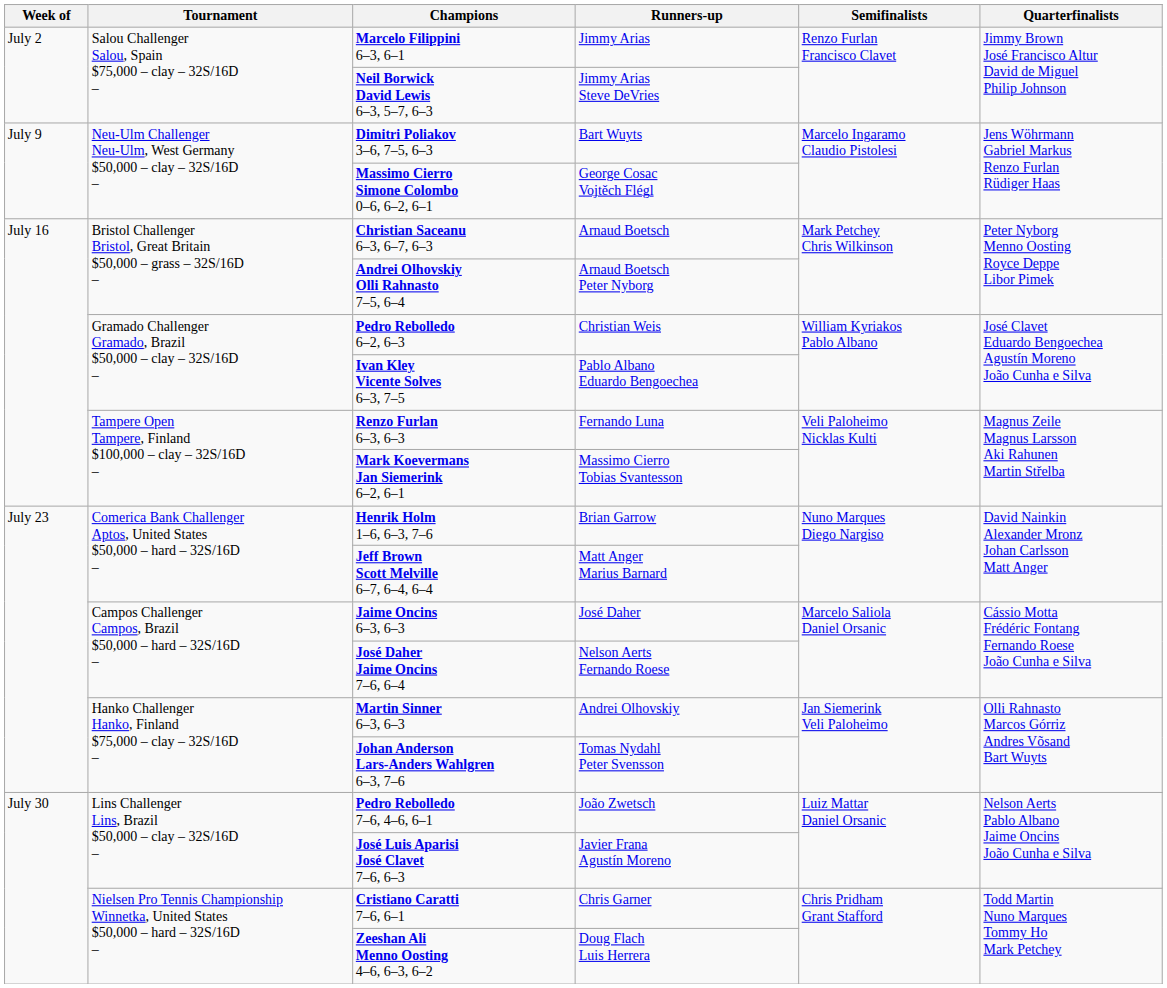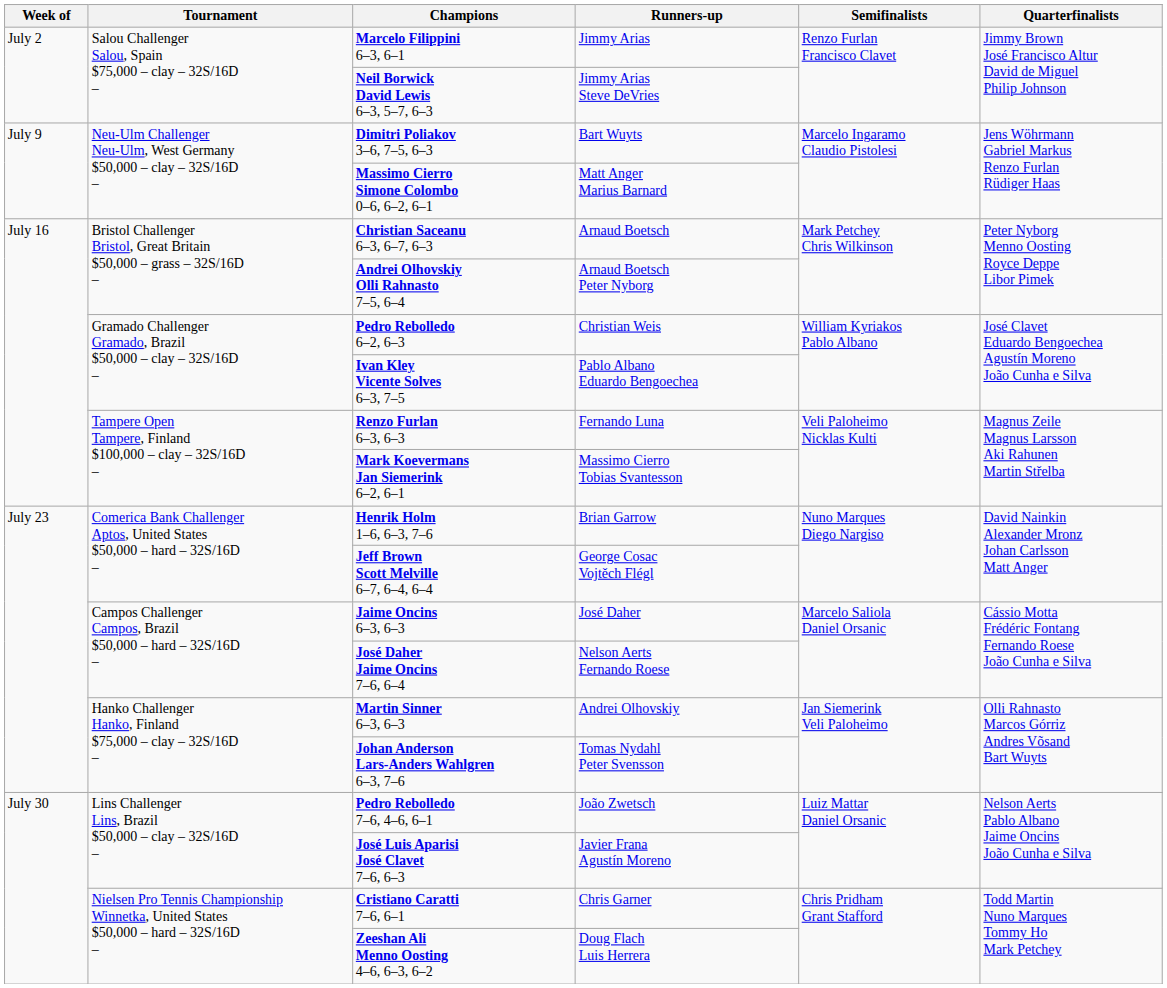Massimo Cierro Simone Colombo 0–6, 6–2, 6–1 | Runners-up: George Cosac Vojtěch Flégl -> Matt Anger Marius Barnard
Jeff Brown Scott Melville 6–7, 6–4, 6–4 | Runners-up: Matt Anger Marius Barnard -> George Cosac Vojtěch Flégl
